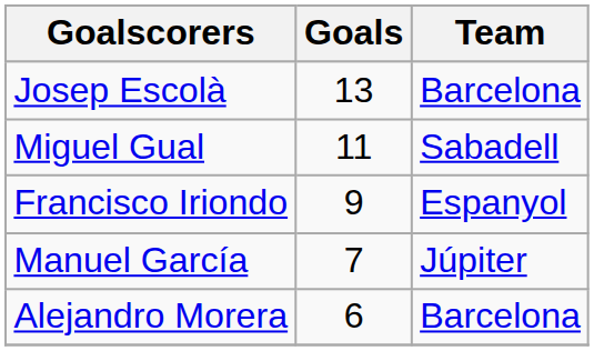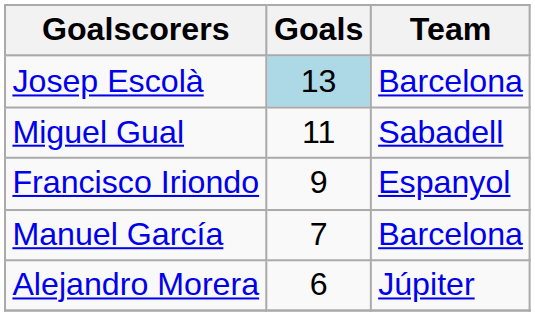Josep Escolà | Goals: no background -> lightblue background
Manuel García | Team: Júpiter -> Barcelona
Alejandro Morera | Team: Barcelona -> Júpiter
